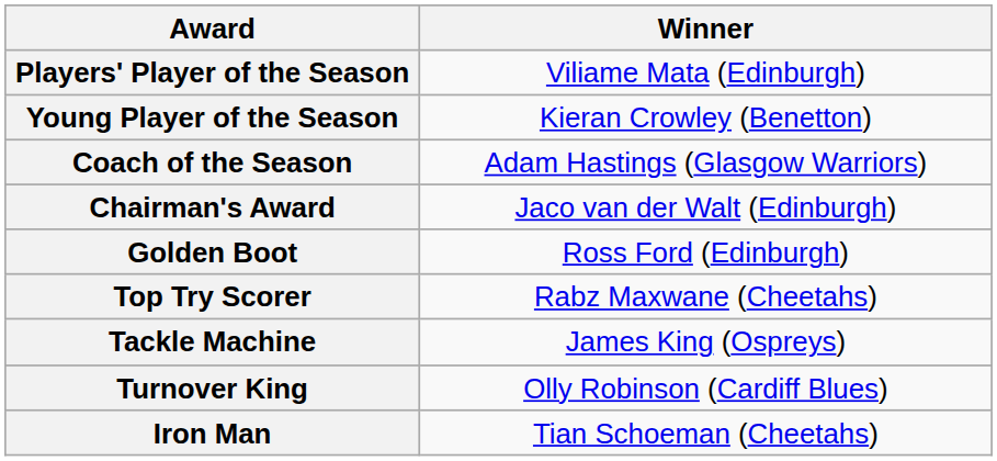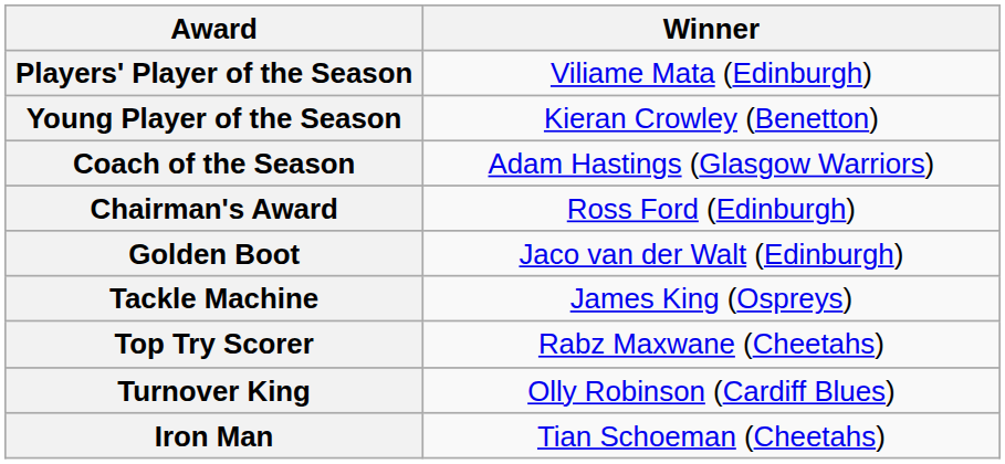Chairman's Award | Winner: Jaco van der Walt (Edinburgh) -> Ross Ford (Edinburgh)
Golden Boot | Winner: Ross Ford (Edinburgh) -> Jaco van der Walt (Edinburgh)
rows swapped: Top Try Scorer <-> Tackle Machine
